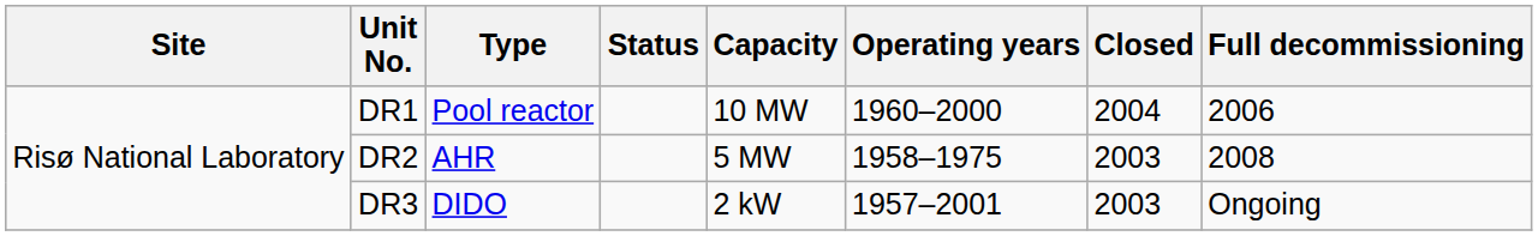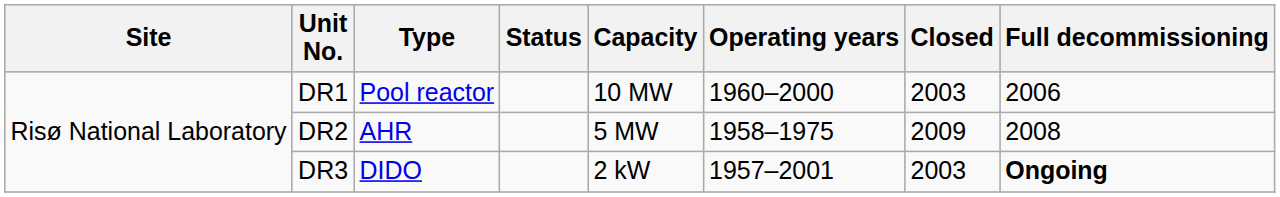DR1 | Closed: 2004 -> 2003
DR2 | Closed: 2003 -> 2009
DR3 | Full decommissioning: normal -> bold
